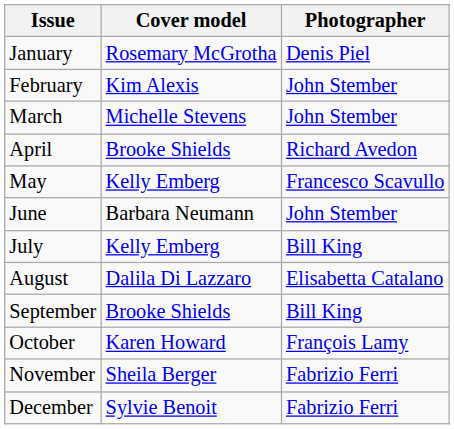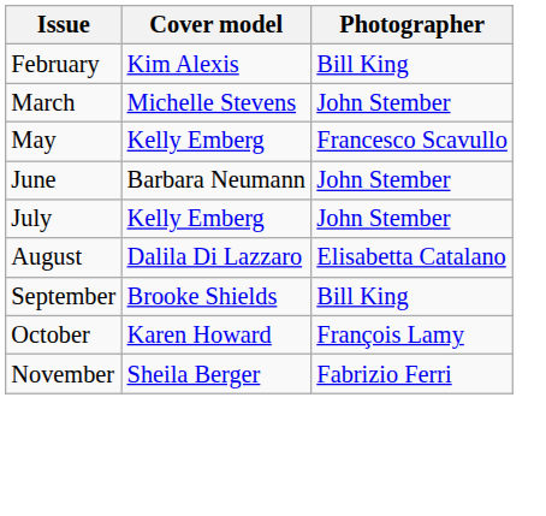- row: January | Rosemary McGrotha | Denis Piel
February | Photographer: John Stember -> Bill King
- row: April | Brooke Shields | Richard Avedon
July | Photographer: Bill King -> John Stember
- row: December | Sylvie Benoit | Fabrizio Ferri
